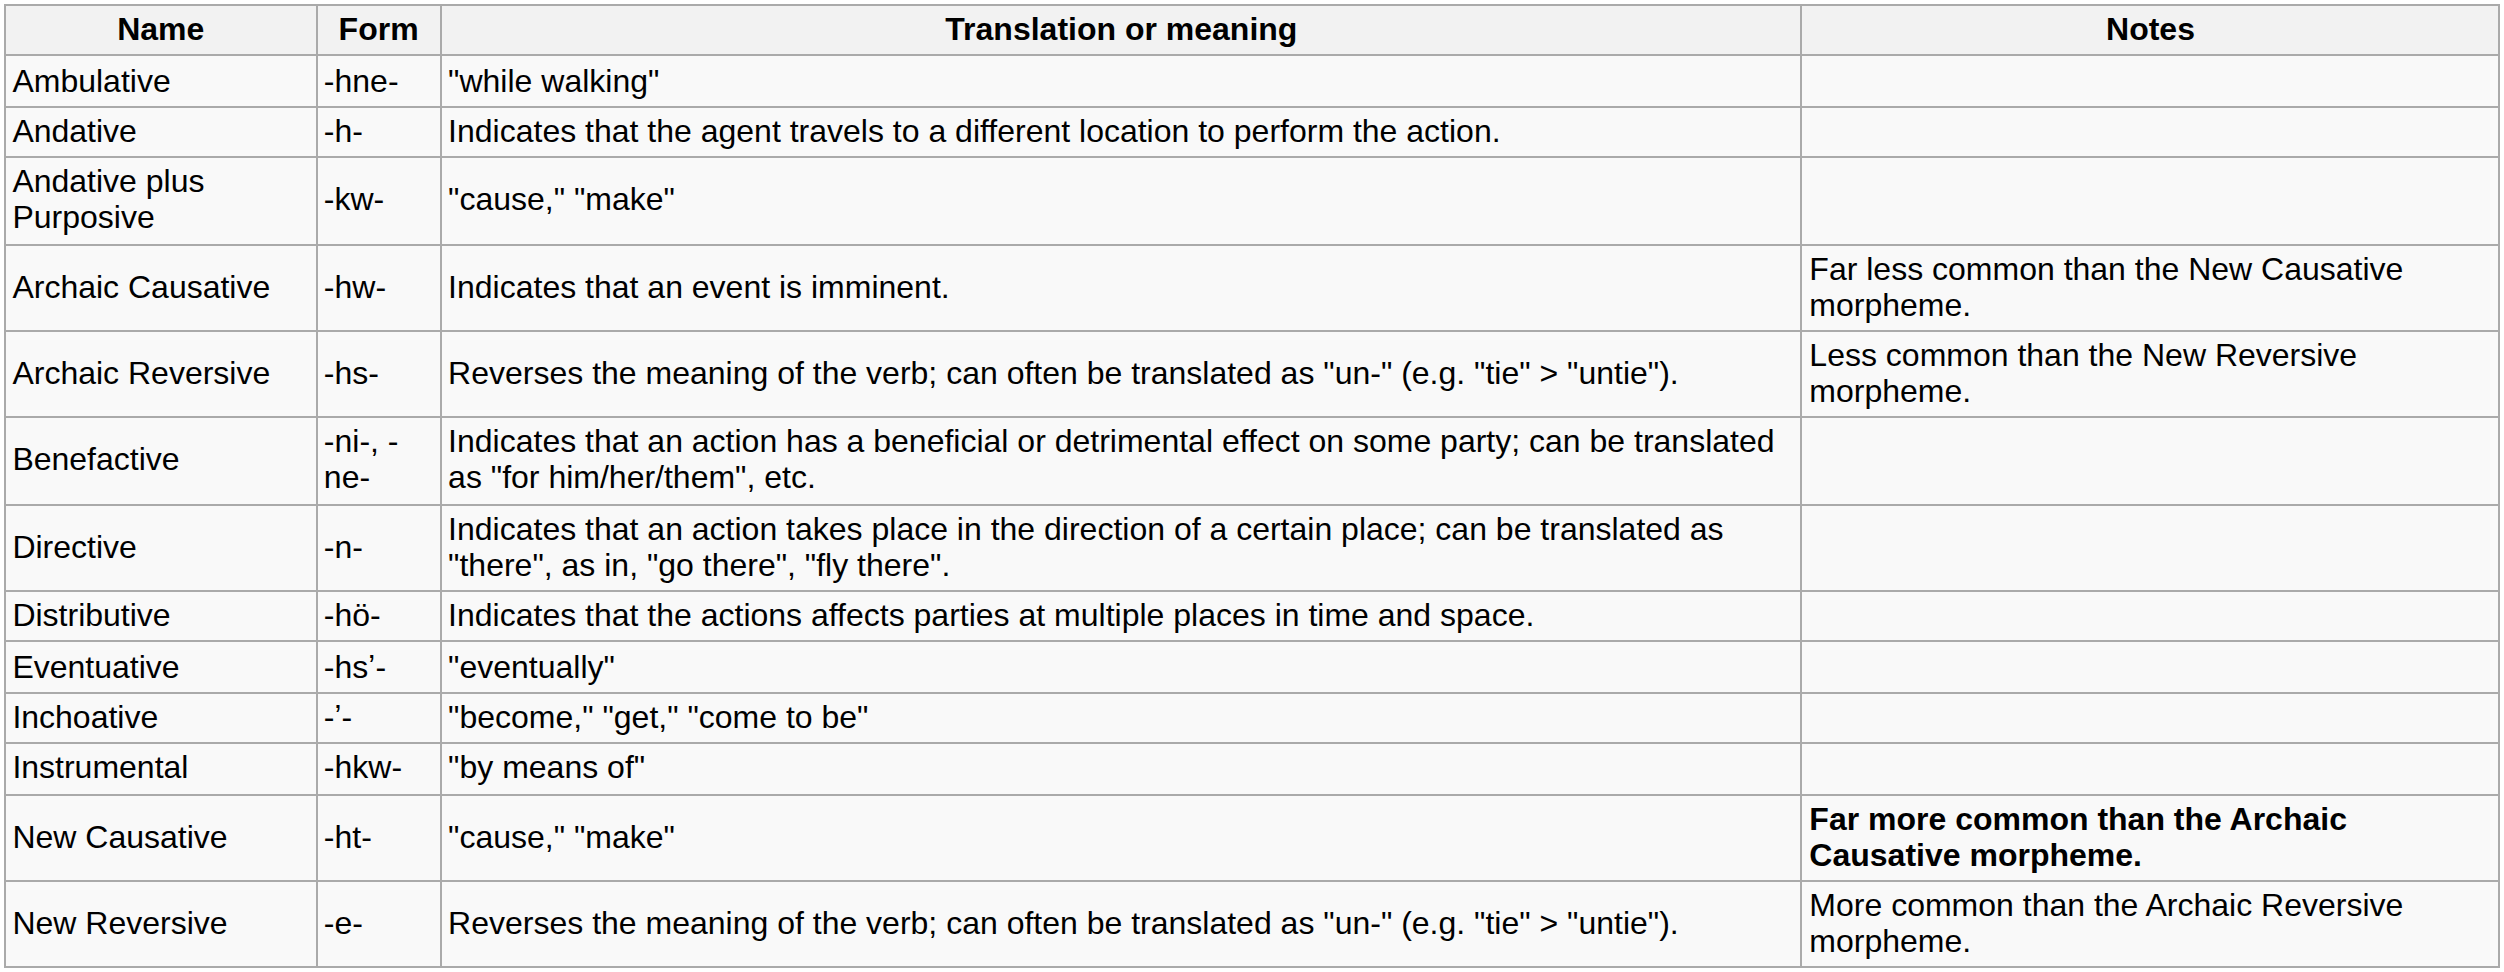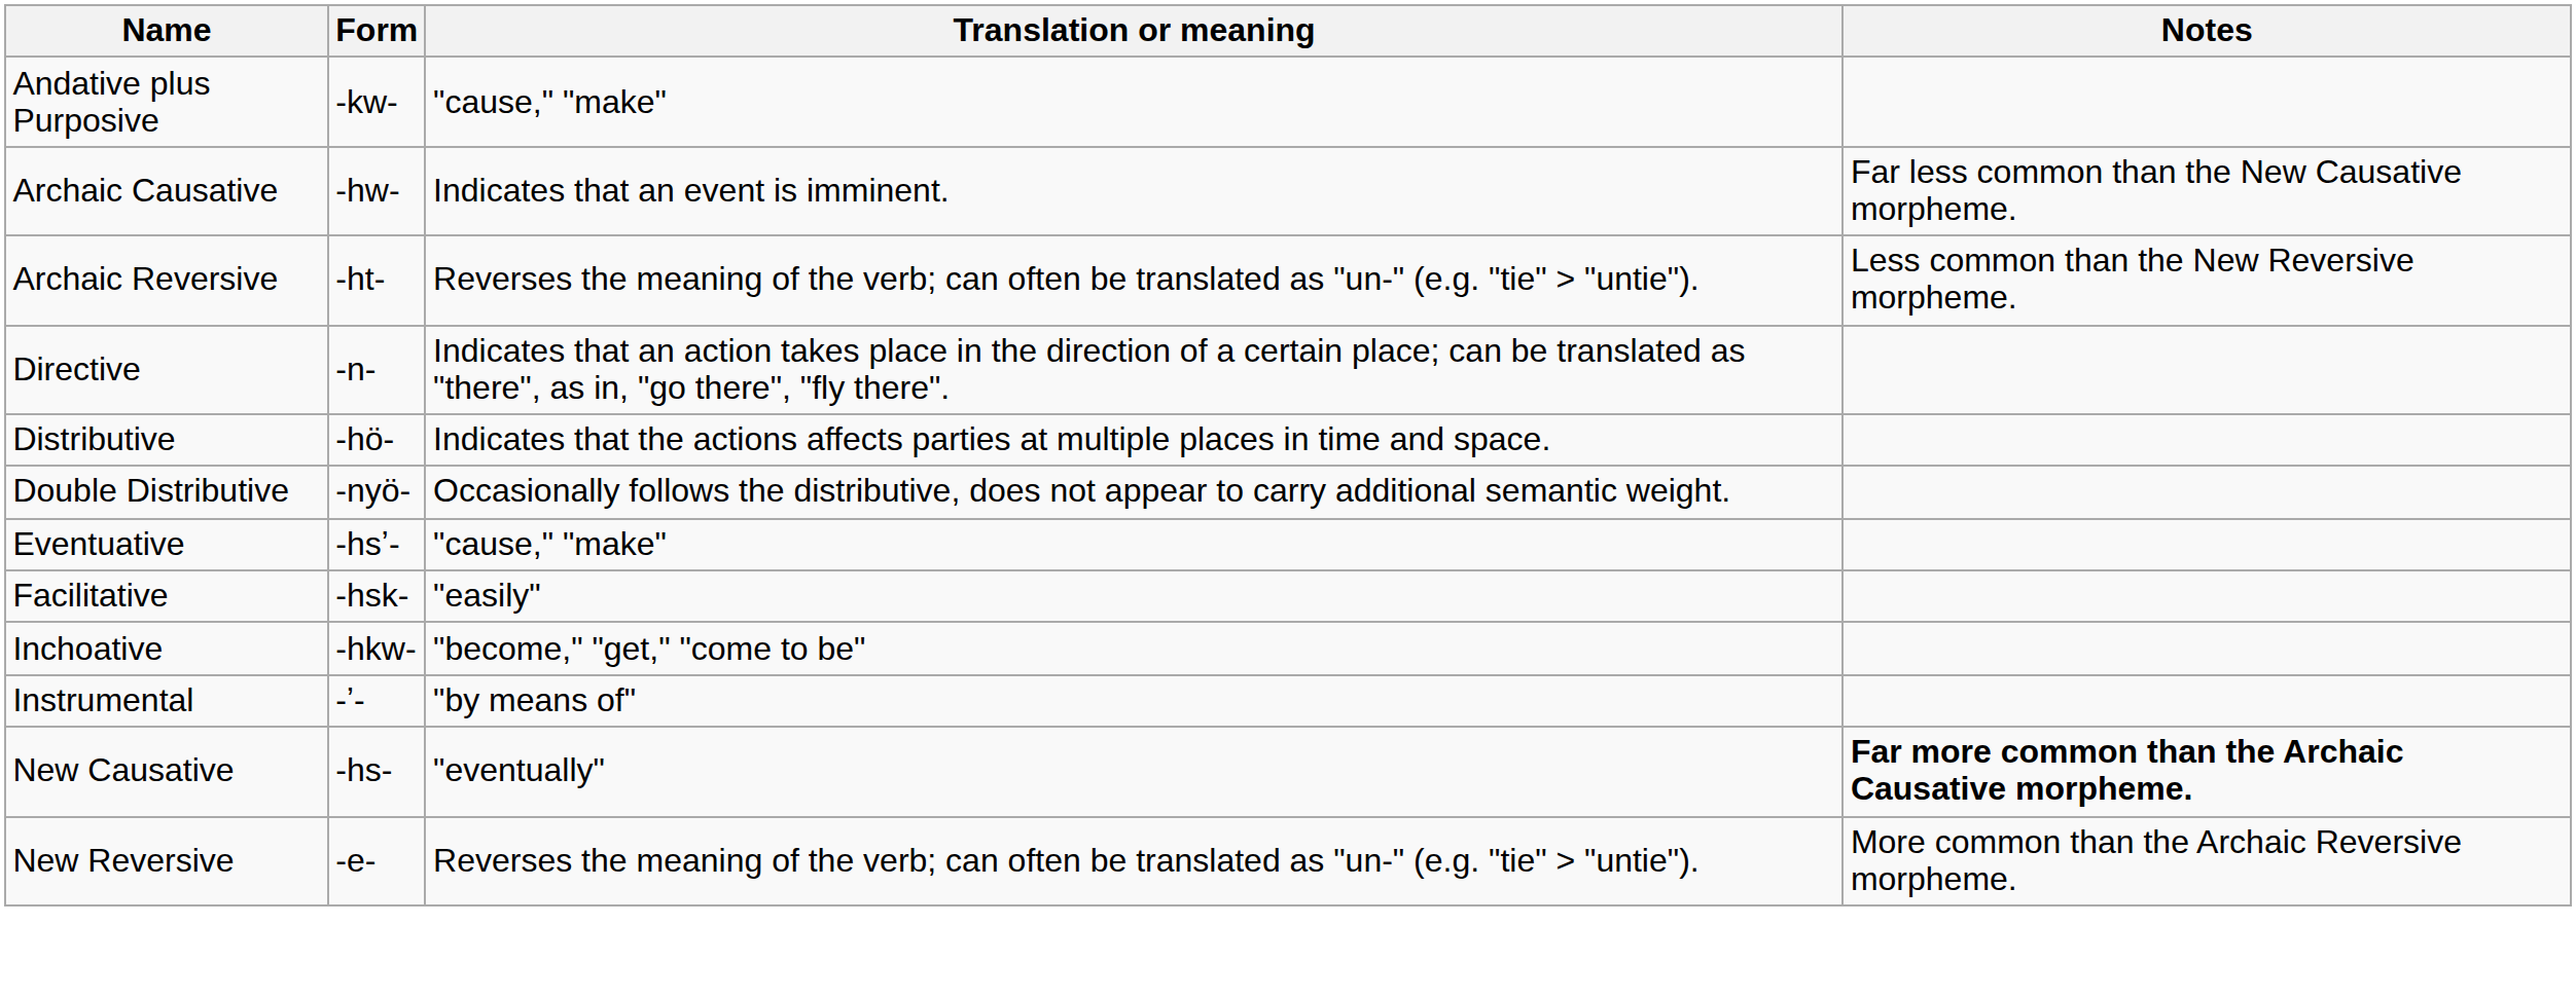- row: Ambulative | -hne- | "while walking"
- row: Andative | -h- | Indicates that the agent travels to a different location to perform the action.
Archaic Reversive | Form: -hs- -> -ht-
- row: Benefactive | -ni-, -ne- | Indicates that an action has a beneficial or detrimental effect on some party; can be translated as "for him/her/them", etc.
+ row: Double Distributive | -nyö- | Occasionally follows the distributive, does not appear to carry additional semantic weight.
Eventuative | Translation or meaning: "eventually" -> "cause," "make"
+ row: Facilitative | -hsk- | "easily"
Inchoative | Form: -ʼ- -> -hkw-
Instrumental | Form: -hkw- -> -ʼ-
New Causative | Form: -ht- -> -hs-
New Causative | Translation or meaning: "cause," "make" -> "eventually"
